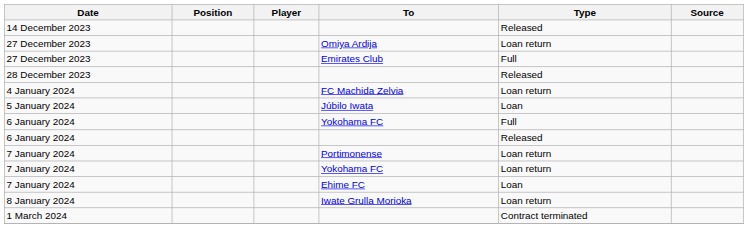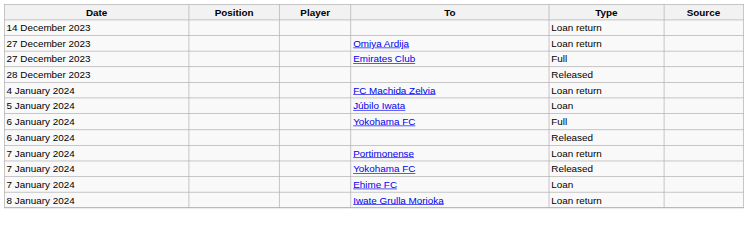14 December 2023 | Type: Released -> Loan return
7 January 2024 / Yokohama FC | Type: Loan return -> Released
- row: 1 March 2024 | Contract terminated
